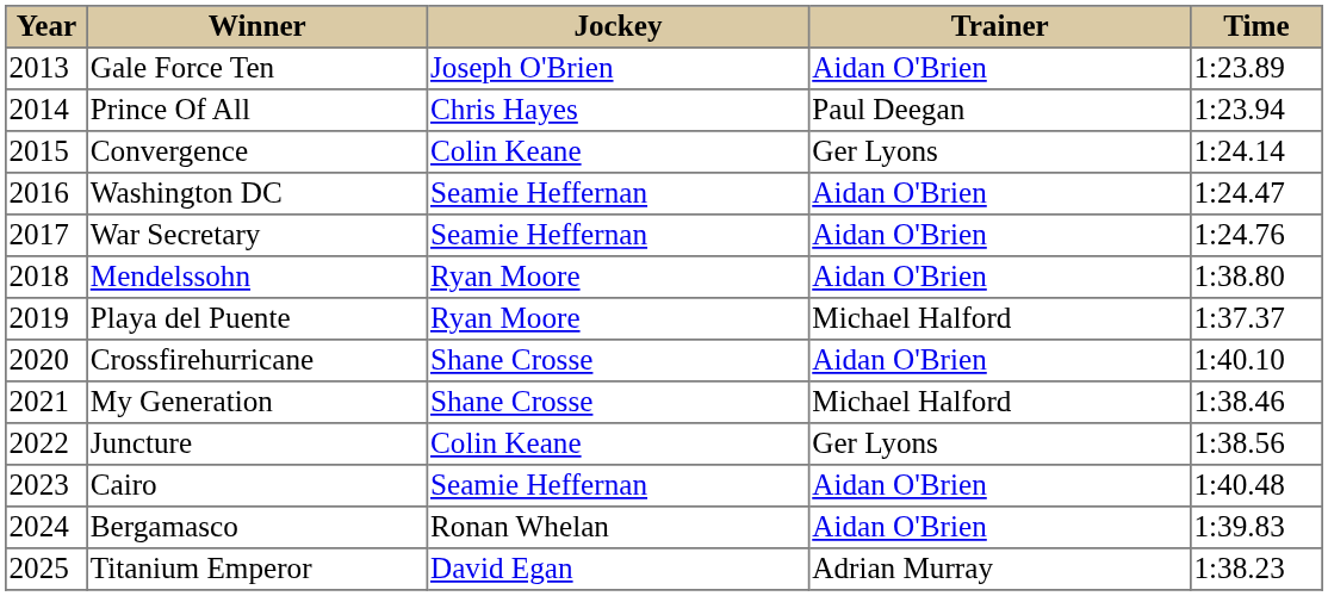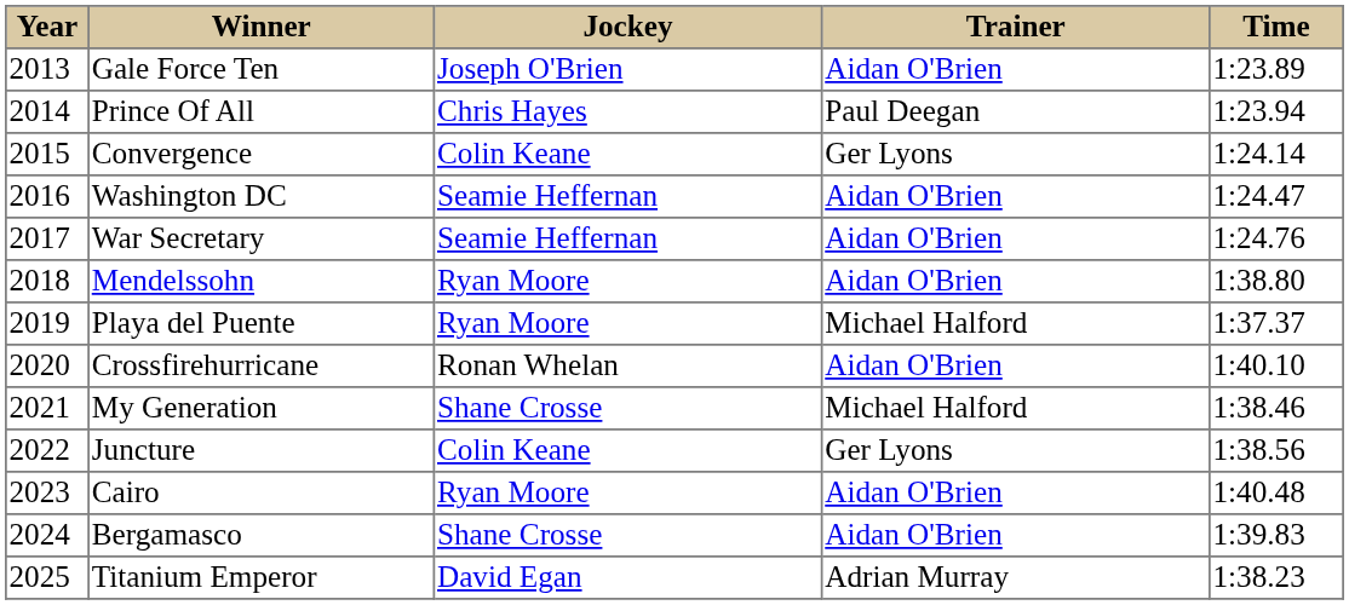Crossfirehurricane | Jockey: Shane Crosse -> Ronan Whelan
Cairo | Jockey: Seamie Heffernan -> Ryan Moore
Bergamasco | Jockey: Ronan Whelan -> Shane Crosse
